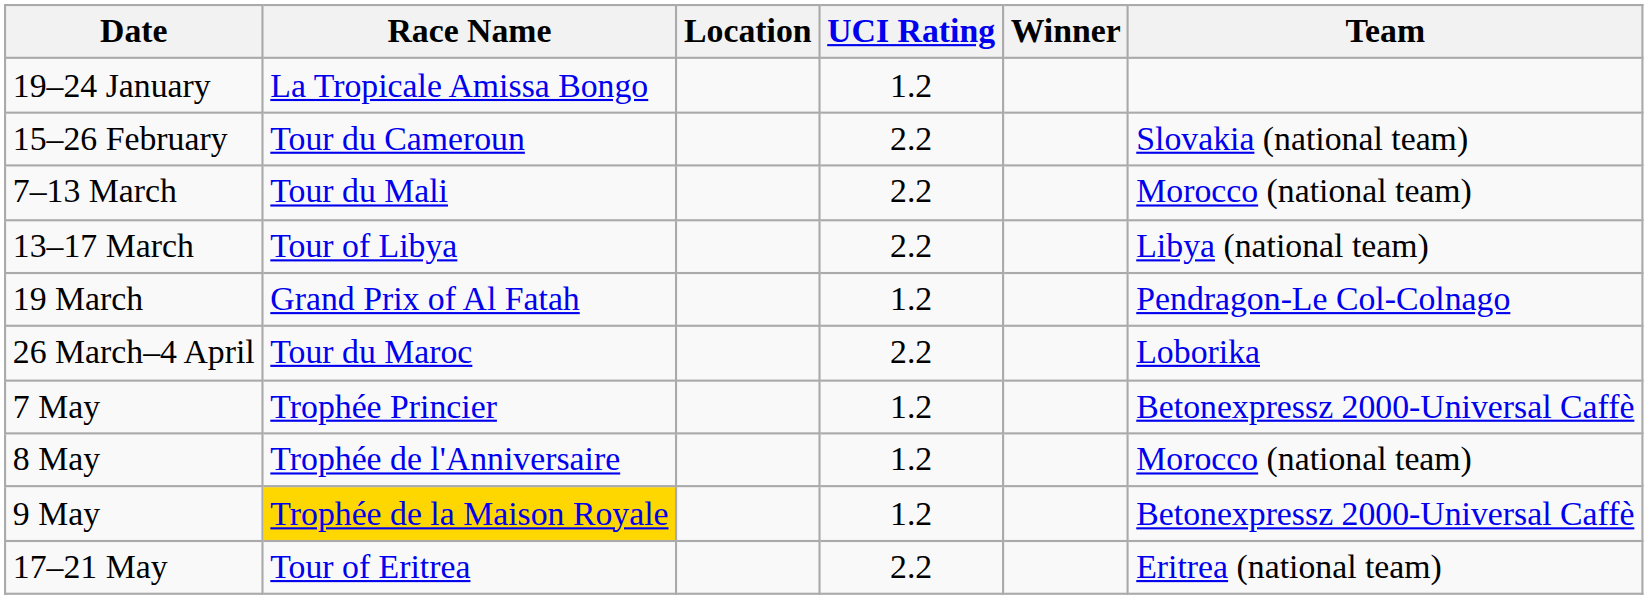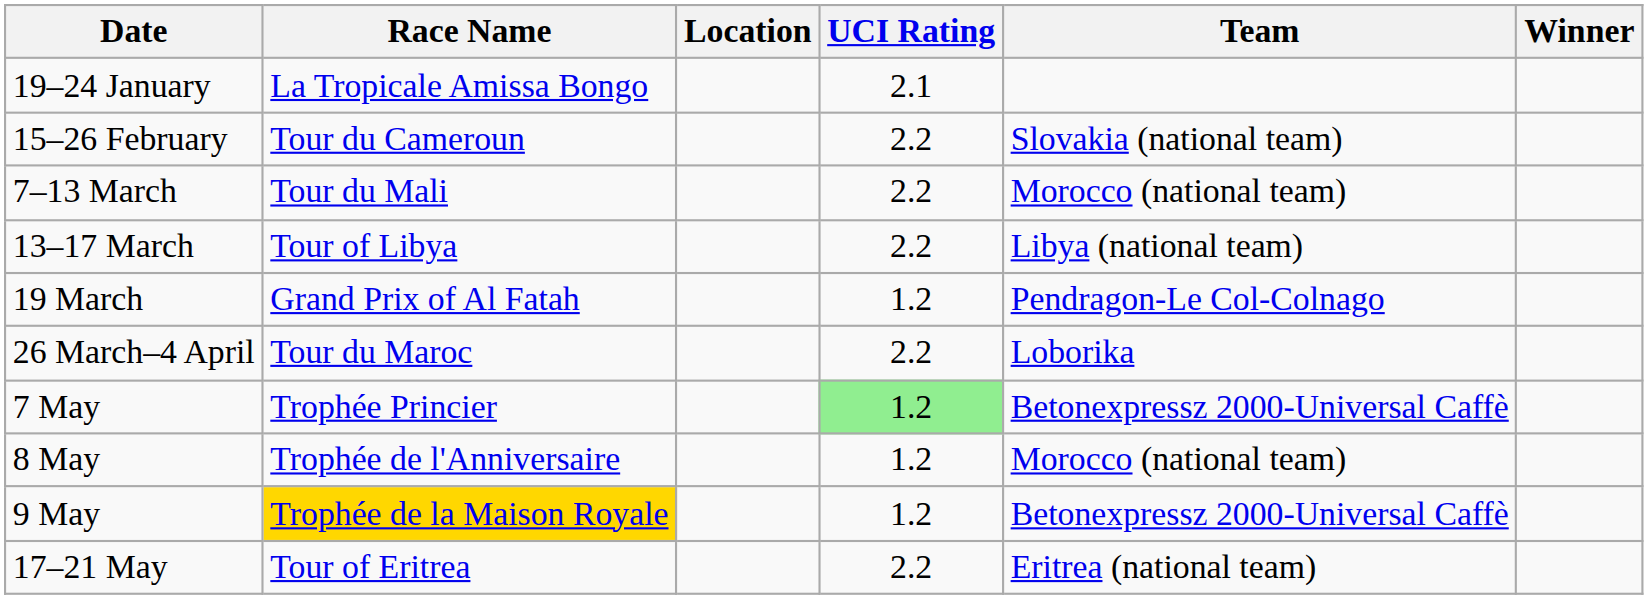columns swapped: Winner <-> Team
19–24 January | UCI Rating: 1.2 -> 2.1
7 May | UCI Rating: no background -> lightgreen background
